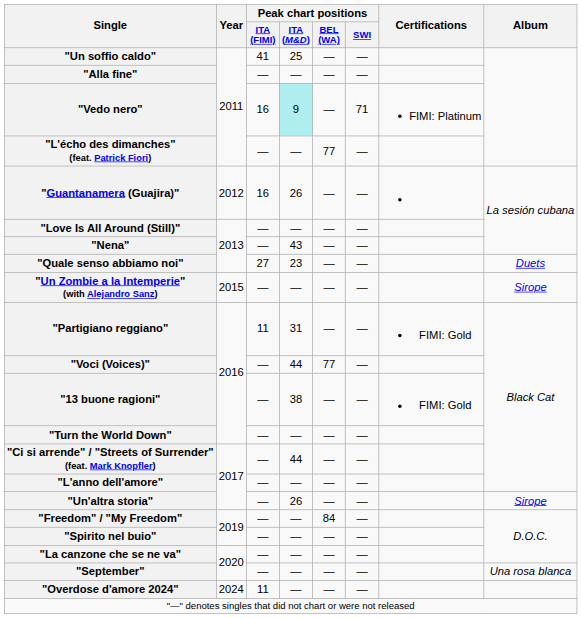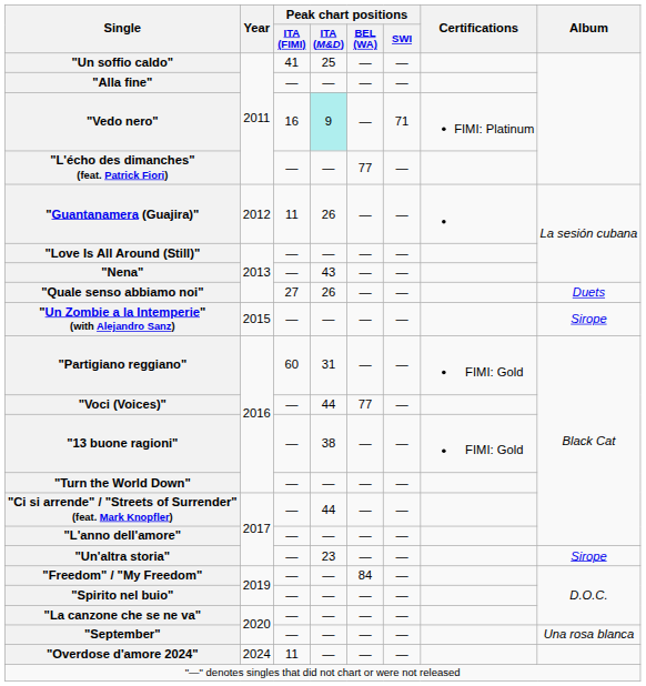"Guantanamera (Guajira)" | Peak chart positions / ITA (FIMI): 16 -> 11
"Quale senso abbiamo noi" | Peak chart positions / ITA (M&D): 23 -> 26
"Partigiano reggiano" | Peak chart positions / ITA (FIMI): 11 -> 60
"Un'altra storia" | Peak chart positions / ITA (M&D): 26 -> 23
